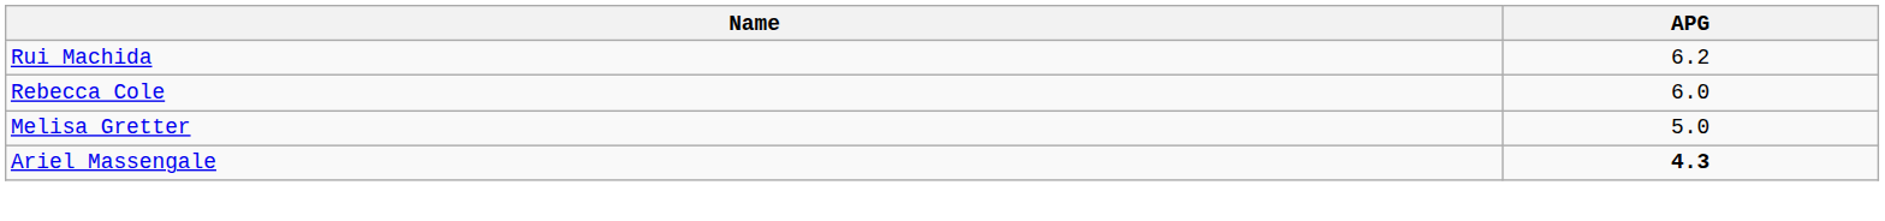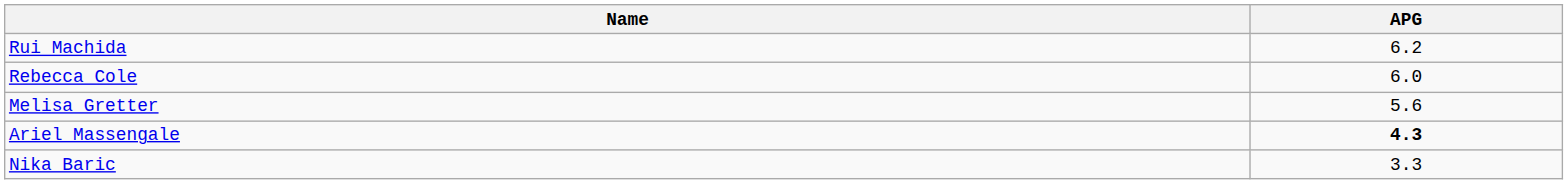Melisa Gretter | APG: 5.0 -> 5.6
+ row: Nika Baric | 3.3
